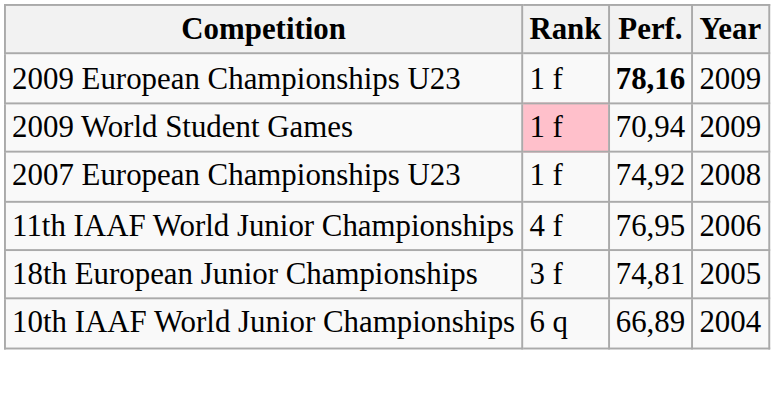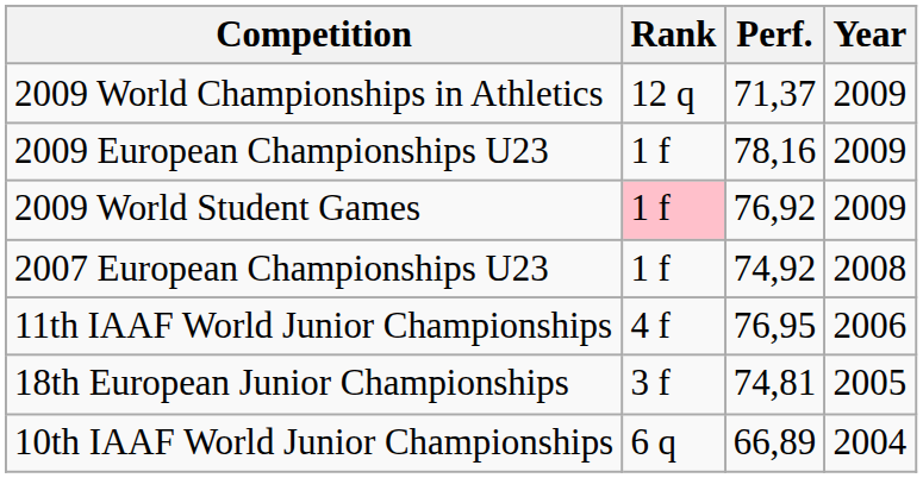+ row: 2009 World Championships in Athletics | 12 q | 71,37 | 2009
2009 European Championships U23 | Perf.: bold -> normal
2009 World Student Games | Perf.: 70,94 -> 76,92
